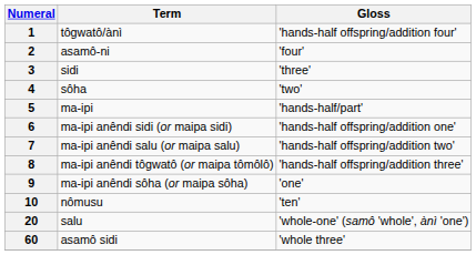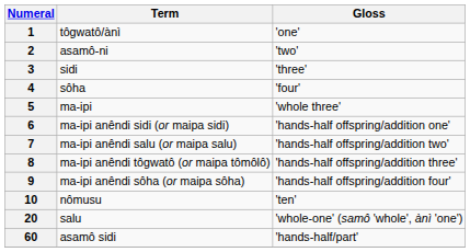1 | Gloss: 'hands-half offspring/addition four' -> 'one'
2 | Gloss: 'four' -> 'two'
4 | Gloss: 'two' -> 'four'
5 | Gloss: 'hands-half/part' -> 'whole three'
9 | Gloss: 'one' -> 'hands-half offspring/addition four'
60 | Gloss: 'whole three' -> 'hands-half/part'
